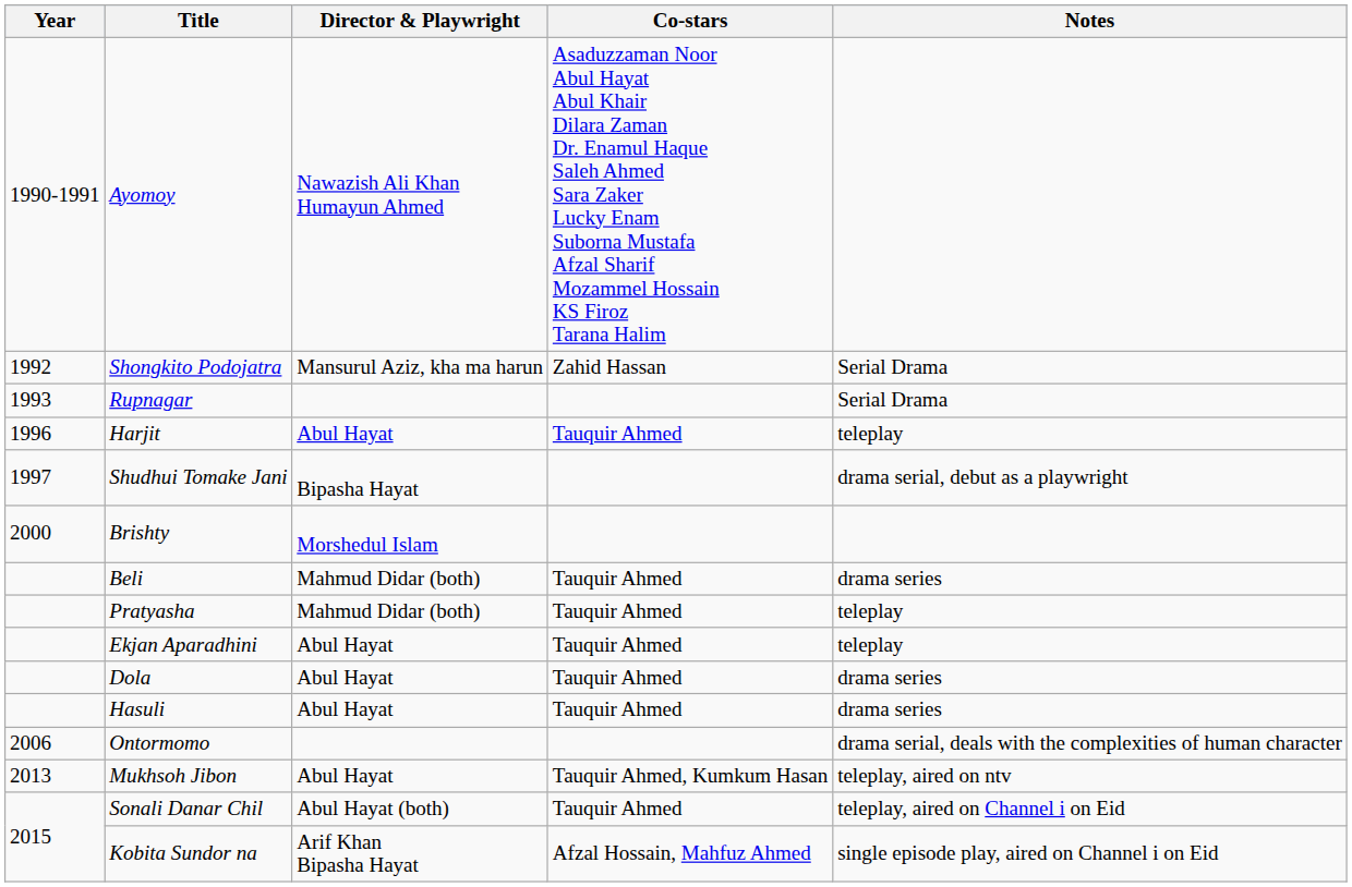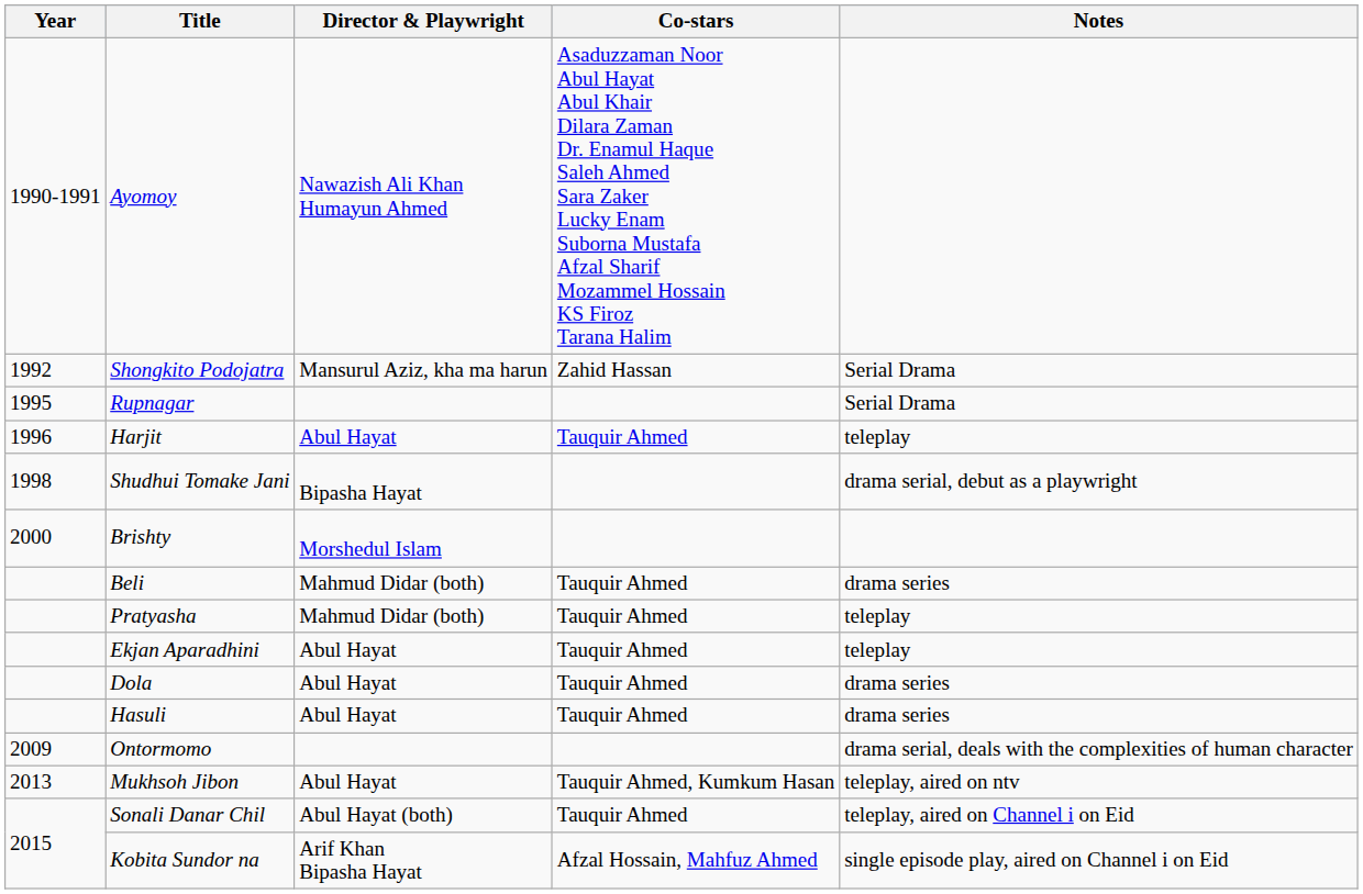Rupnagar | Year: 1993 -> 1995
Shudhui Tomake Jani | Year: 1997 -> 1998
Ontormomo | Year: 2006 -> 2009
